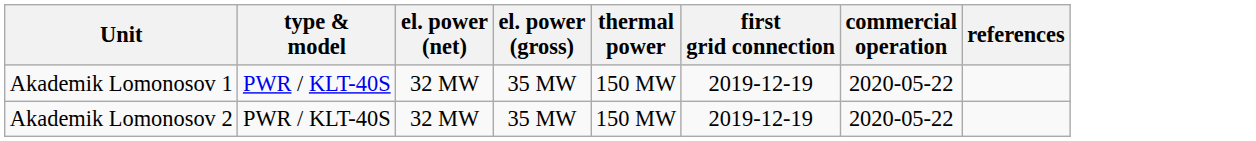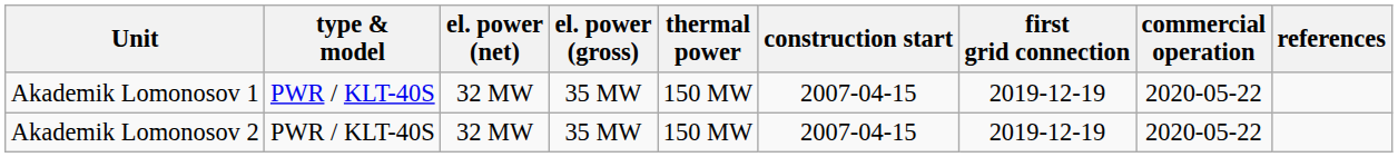+ column: construction start | 2007-04-15 | 2007-04-15
